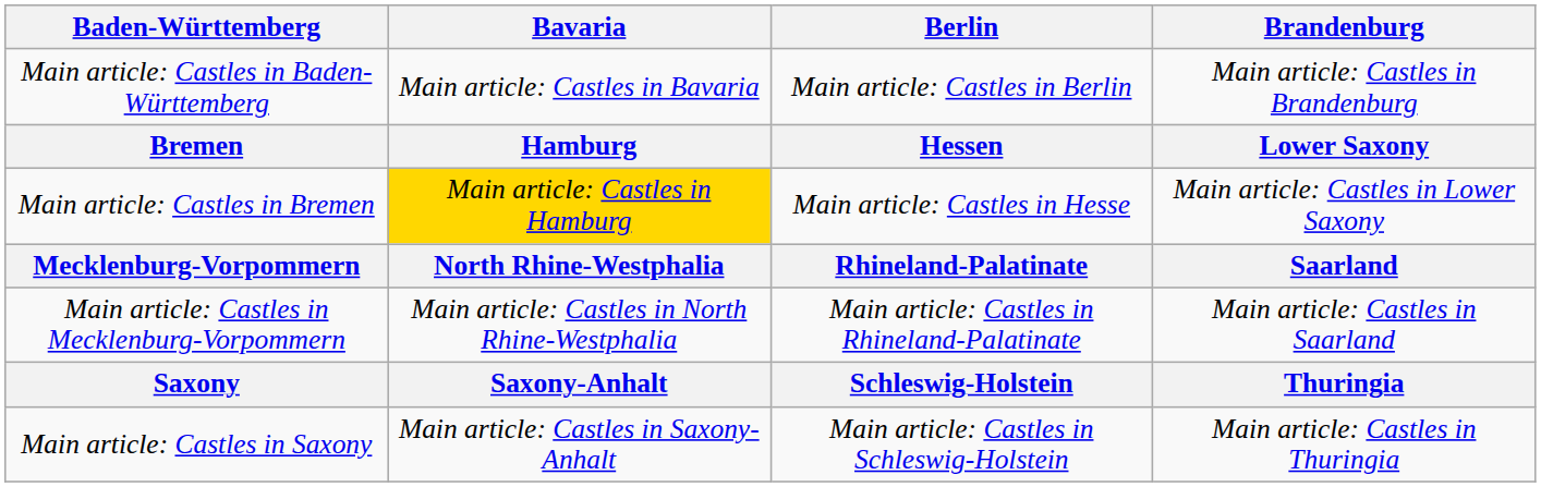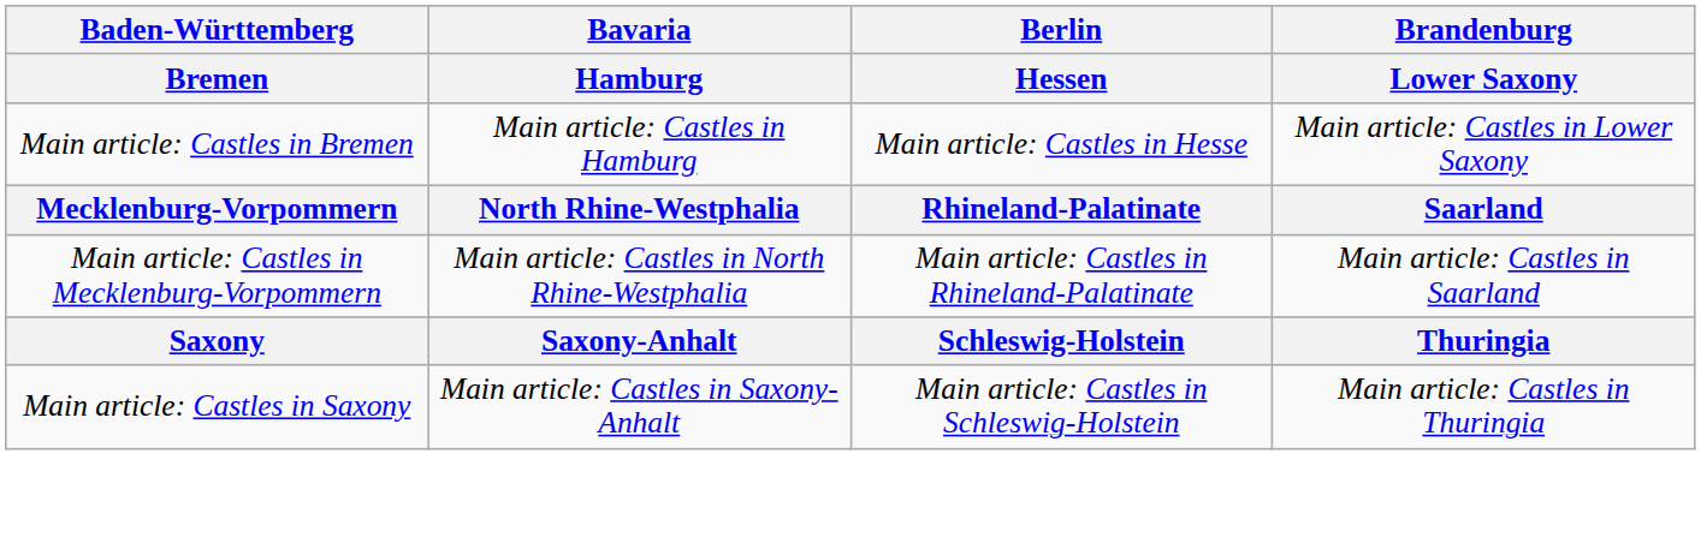- row: Main article: Castles in Baden-Württemberg | Main article: Castles in Bavaria | Main article: Castles in Berlin | Main article: Castles in Brandenburg
Main article: Castles in Bremen | Bavaria: gold background -> no background
